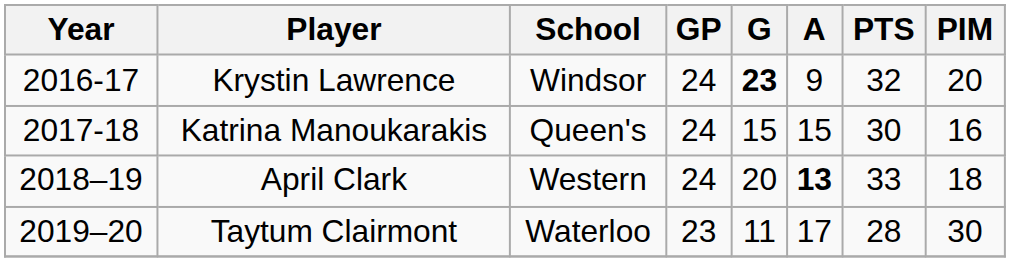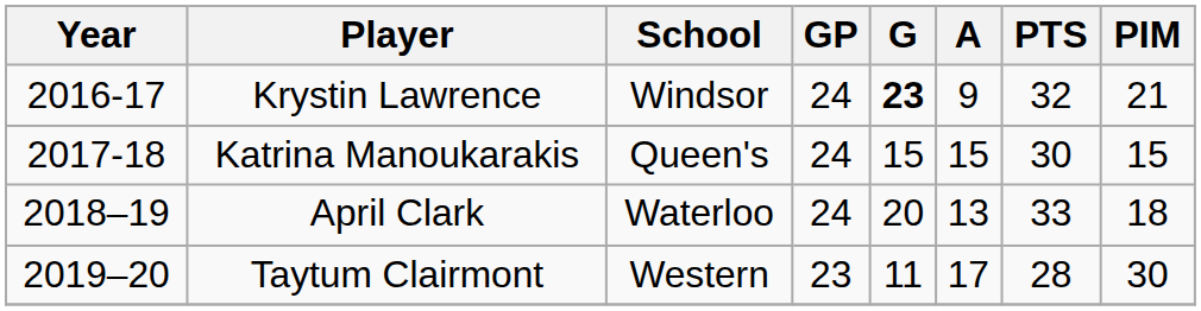Krystin Lawrence | PIM: 20 -> 21
Katrina Manoukarakis | PIM: 16 -> 15
April Clark | School: Western -> Waterloo
April Clark | A: bold -> normal
Taytum Clairmont | School: Waterloo -> Western
